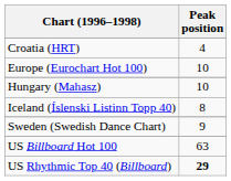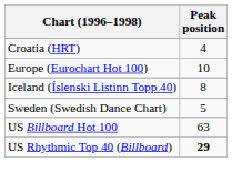- row: Hungary (Mahasz) | 10
Sweden (Swedish Dance Chart) | Peak position: 9 -> 5
